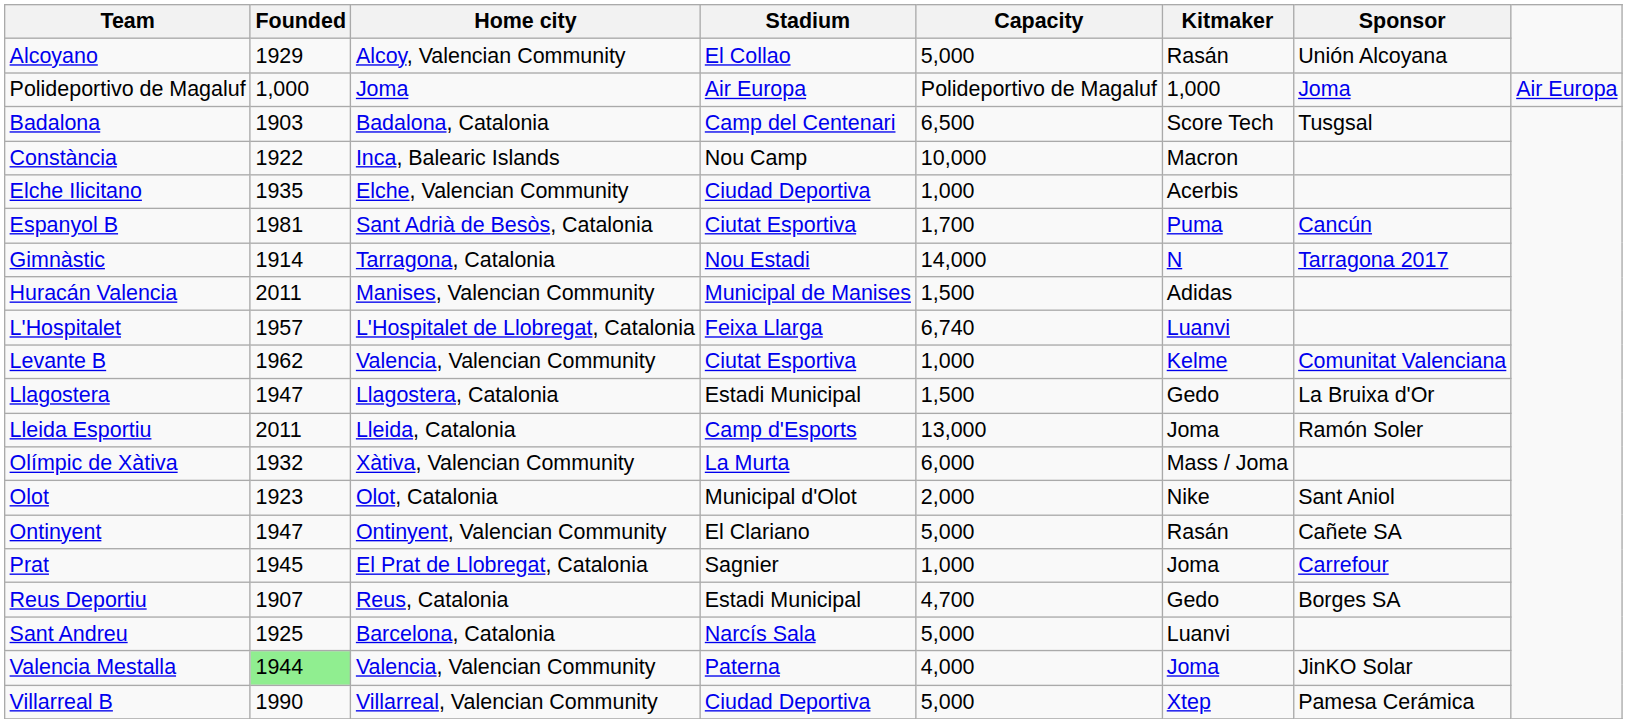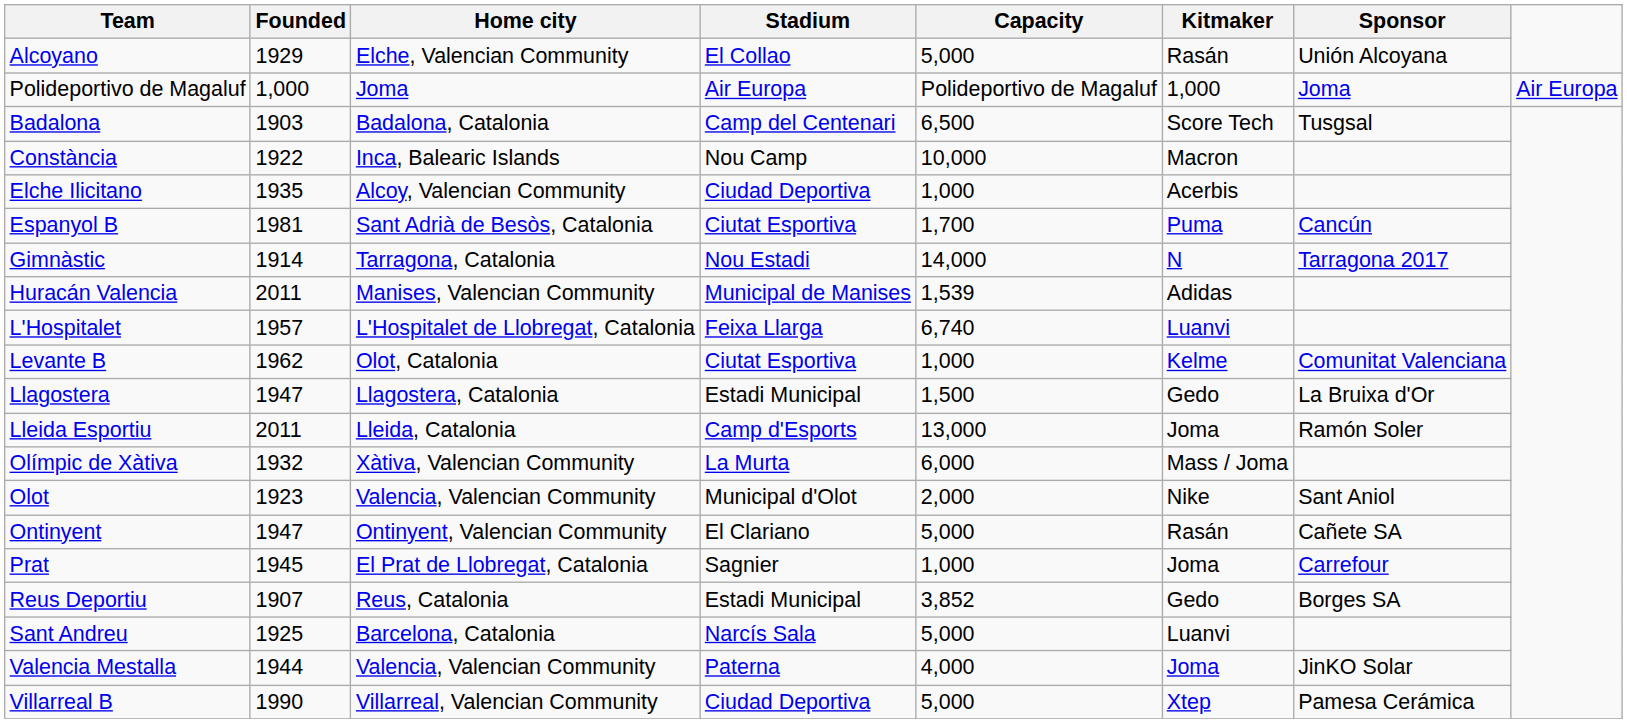Alcoyano | Home city: Alcoy, Valencian Community -> Elche, Valencian Community
Elche Ilicitano | Home city: Elche, Valencian Community -> Alcoy, Valencian Community
Huracán Valencia | Capacity: 1,500 -> 1,539
Levante B | Home city: Valencia, Valencian Community -> Olot, Catalonia
Olot | Home city: Olot, Catalonia -> Valencia, Valencian Community
Reus Deportiu | Capacity: 4,700 -> 3,852
Valencia Mestalla | Founded: lightgreen background -> no background
